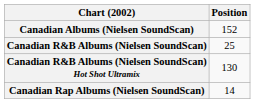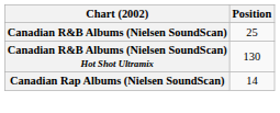- row: Canadian Albums (Nielsen SoundScan) | 152
